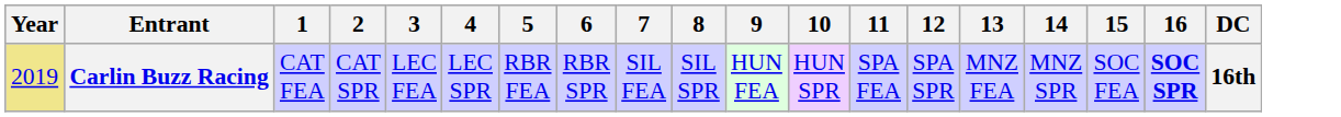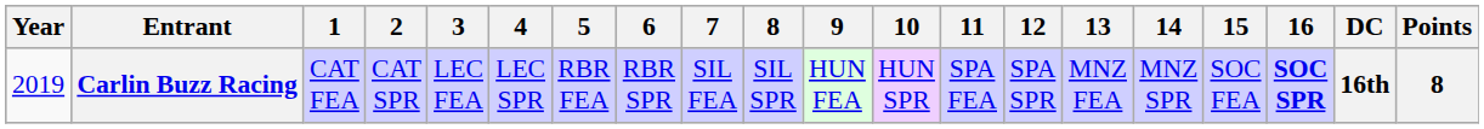+ column: Points | 8
Carlin Buzz Racing | Year: khaki background -> no background
